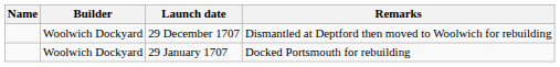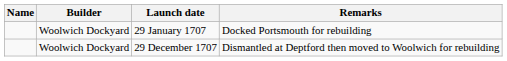rows swapped: 29 January 1707 <-> 29 December 1707
